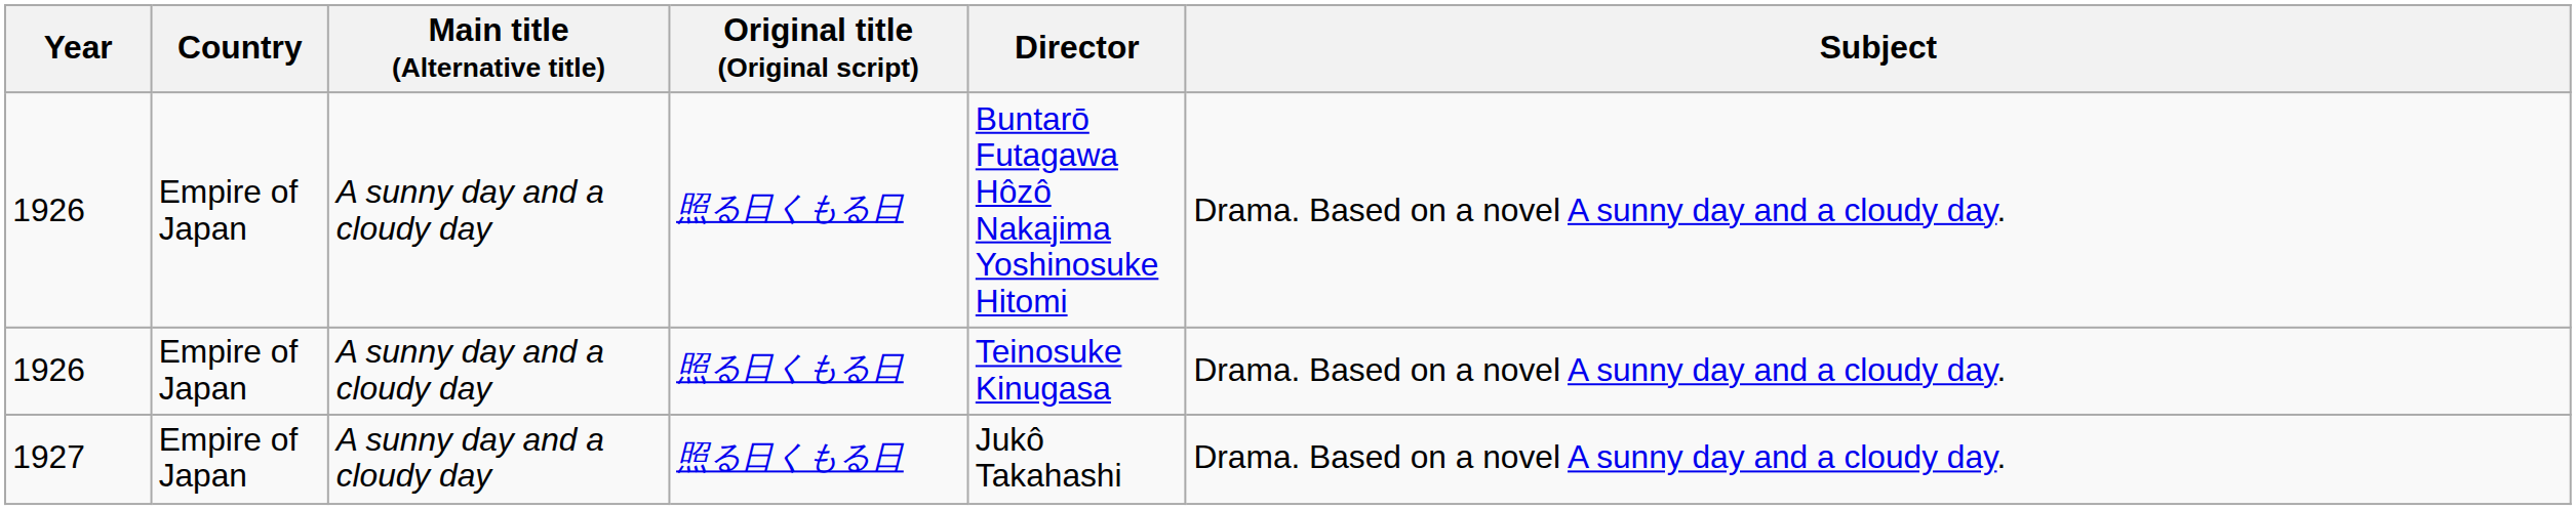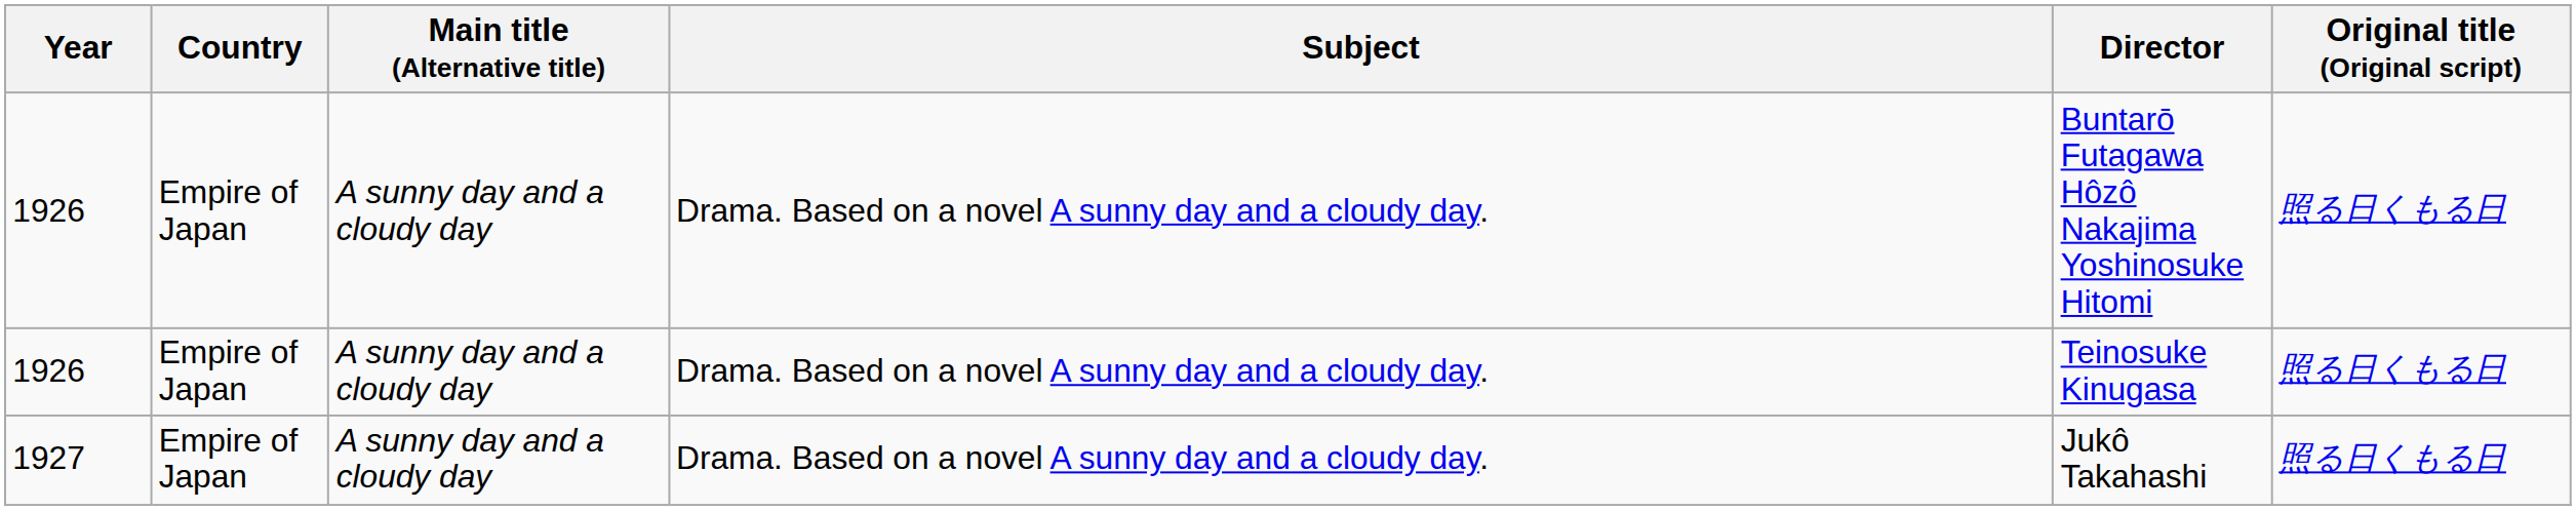columns swapped: Original title (Original script) <-> Subject
